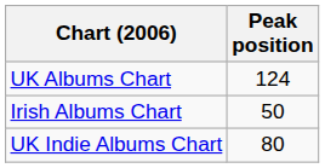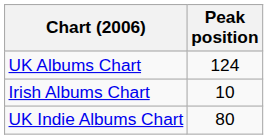Irish Albums Chart | Peak position: 50 -> 10
